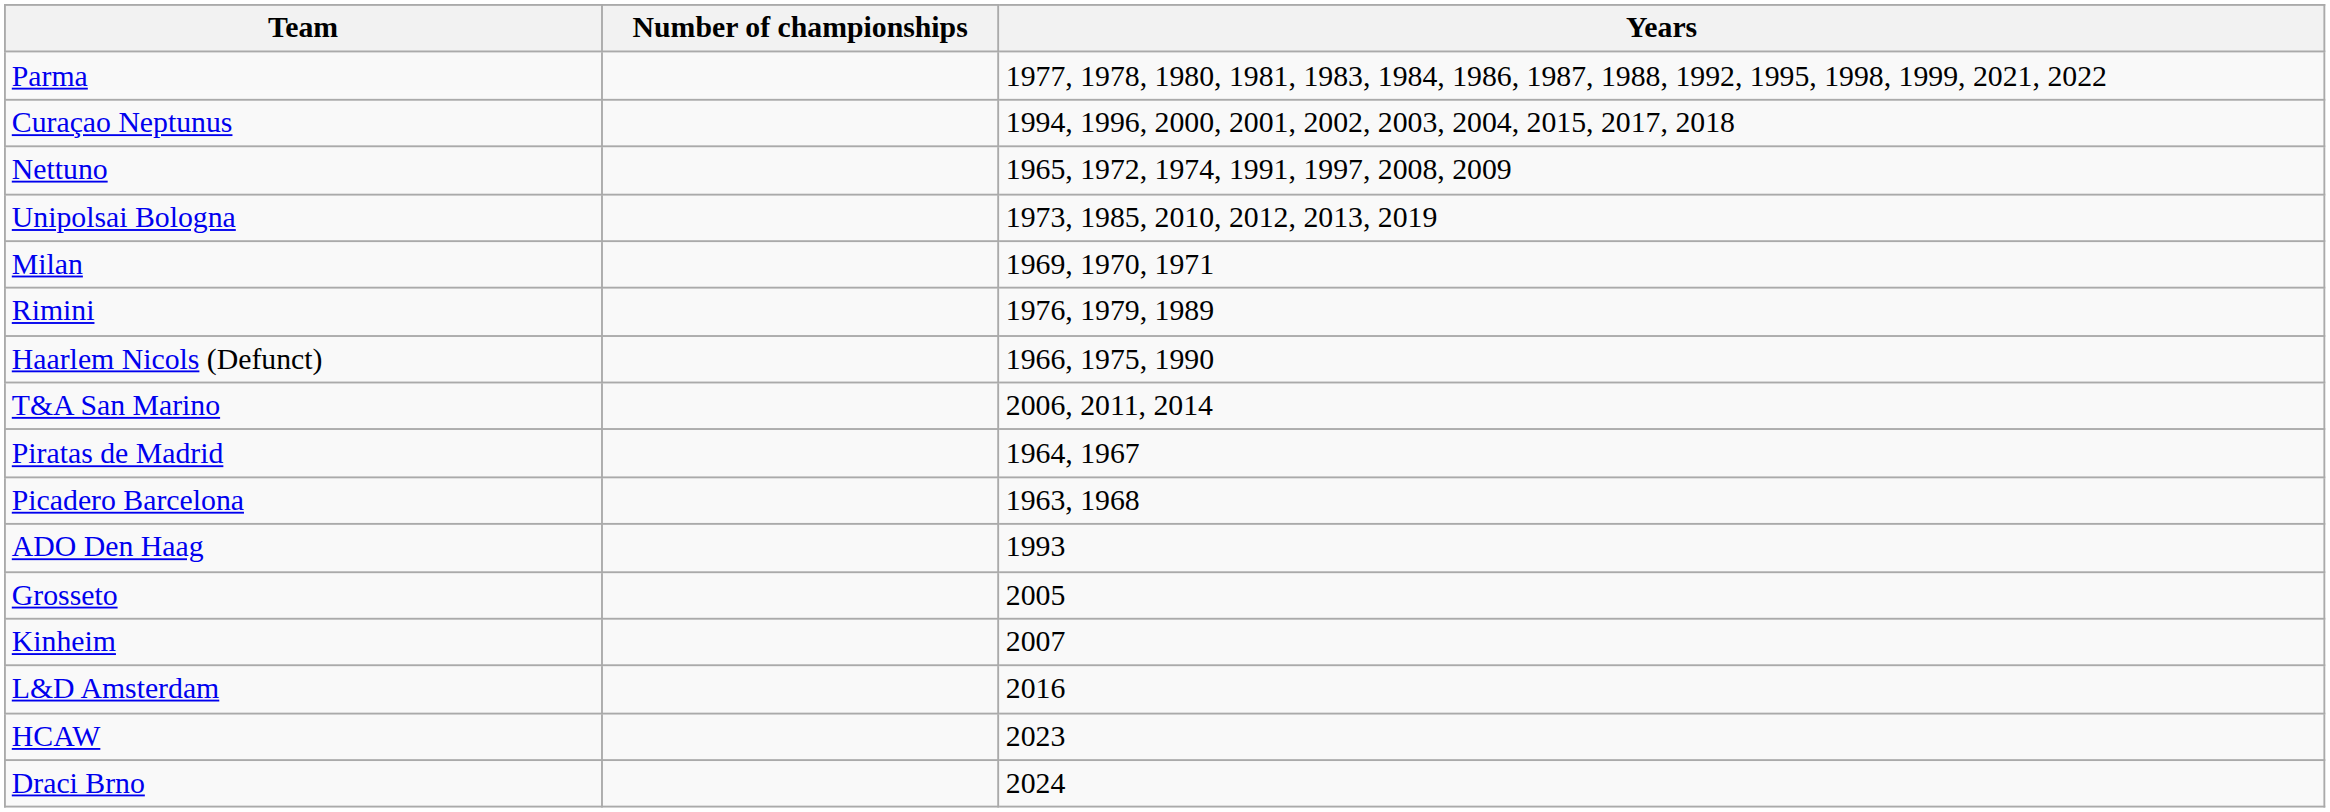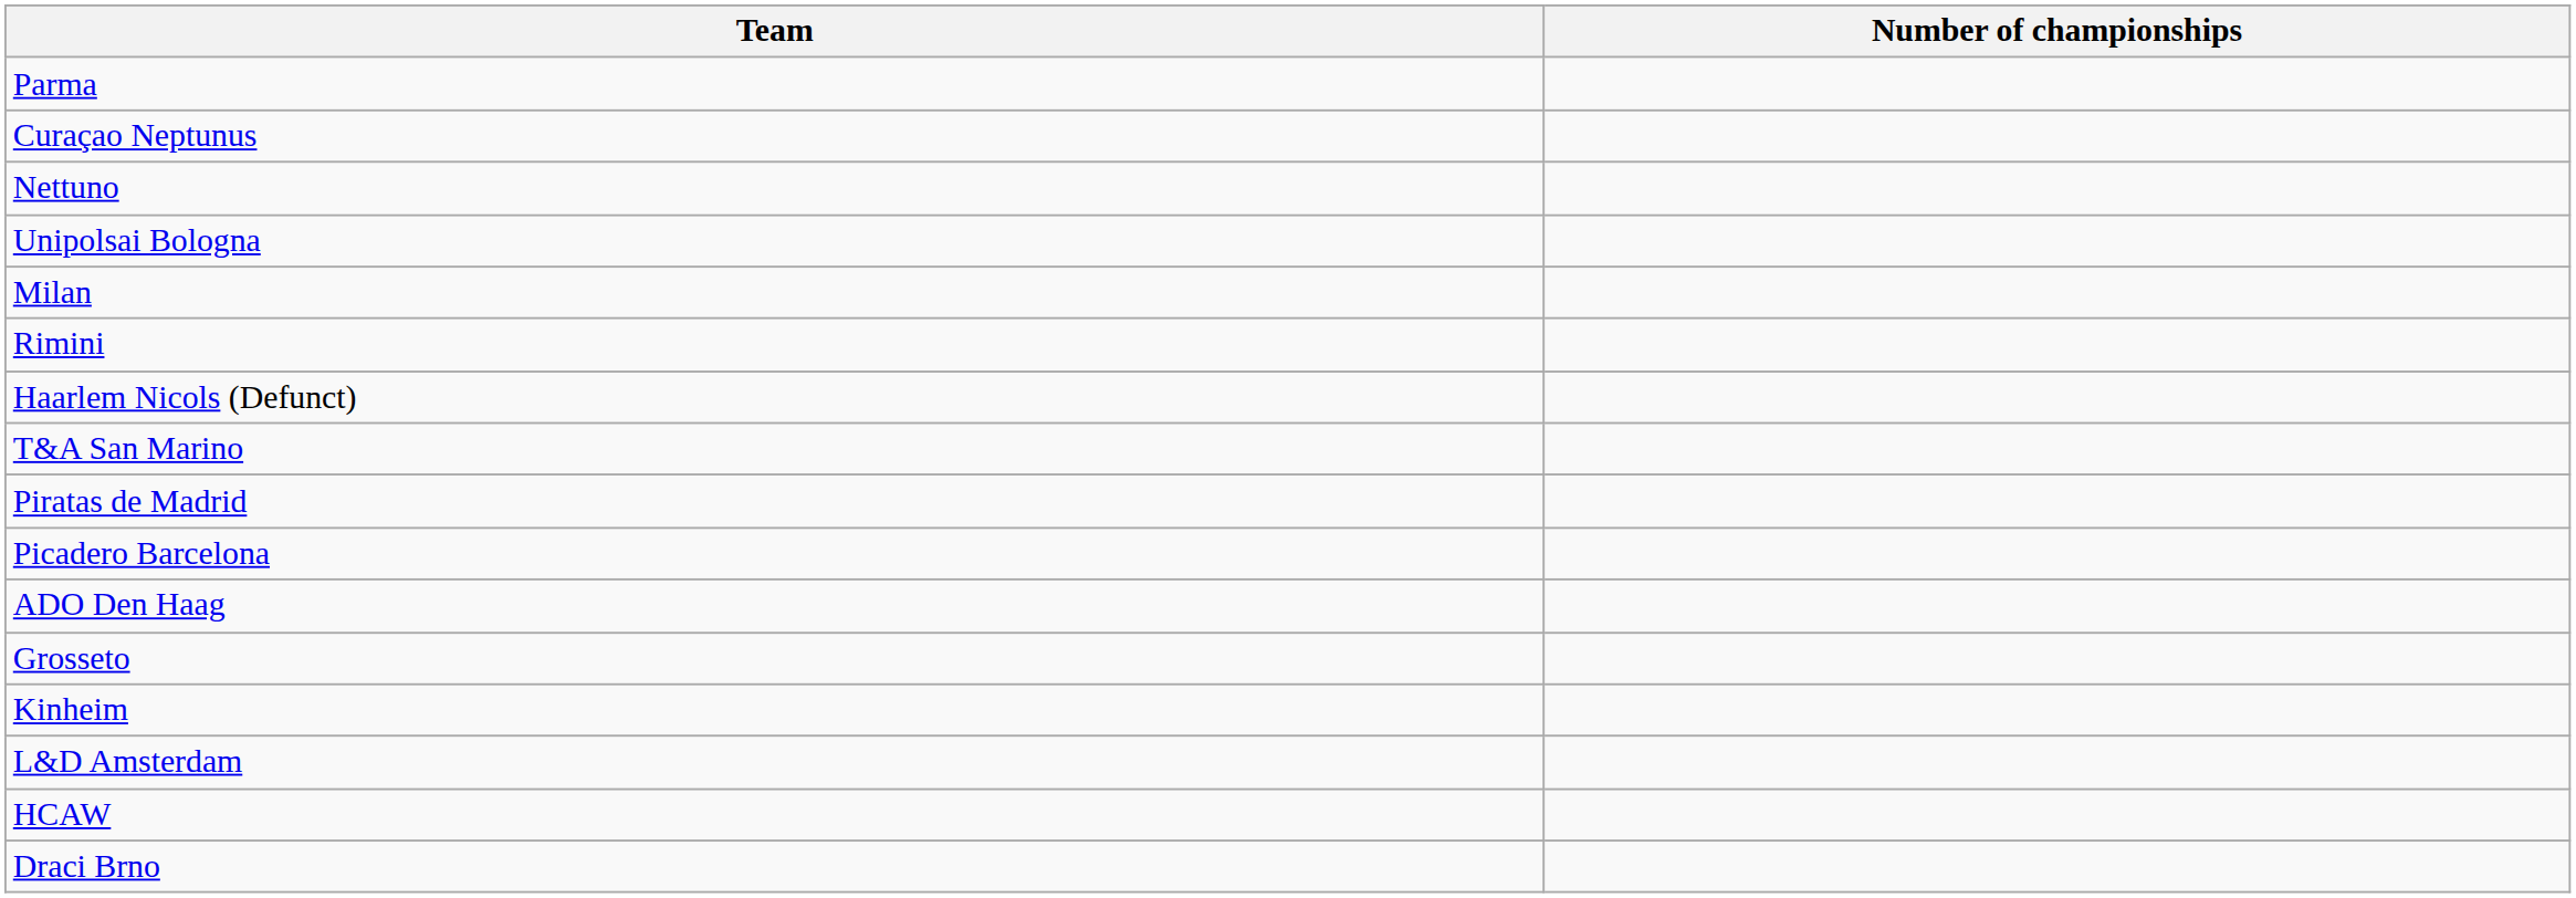- column: Years | 1977, 1978, 1980, 1981, 1983, 1984, 1986, 1987, 1988, 1992, 1995, 1998, 1999, 2021, 2022 | 1994, 1996, 2000, 2001, 2002, 2003, 2004, 2015, 2017, 2018 | 1965, 1972, 1974, 1991, 1997, 2008, 2009 | 1973, 1985, 2010, 2012, 2013, 2019 | 1969, 1970, 1971 | 1976, 1979, 1989 | 1966, 1975, 1990 | 2006, 2011, 2014 | 1964, 1967 | 1963, 1968 | 1993 | 2005 | 2007 | 2016 | 2023 | 2024
